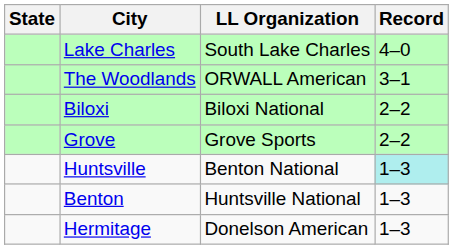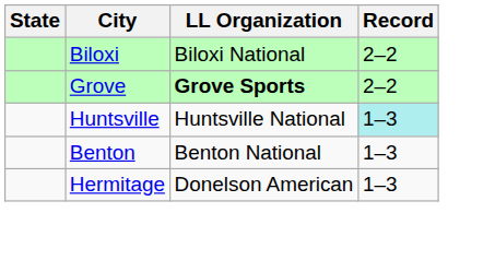- row: Lake Charles | South Lake Charles | 4–0
- row: The Woodlands | ORWALL American | 3–1
Grove | LL Organization: normal -> bold
Huntsville | LL Organization: Benton National -> Huntsville National
Benton | LL Organization: Huntsville National -> Benton National
